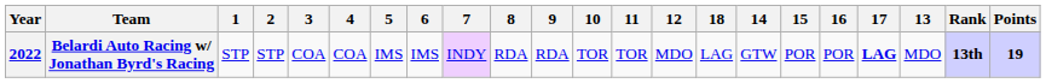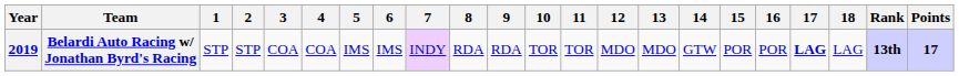columns swapped: 13 <-> 18
Belardi Auto Racing w/ Jonathan Byrd's Racing | Year: 2022 -> 2019
Belardi Auto Racing w/ Jonathan Byrd's Racing | Points: 19 -> 17
